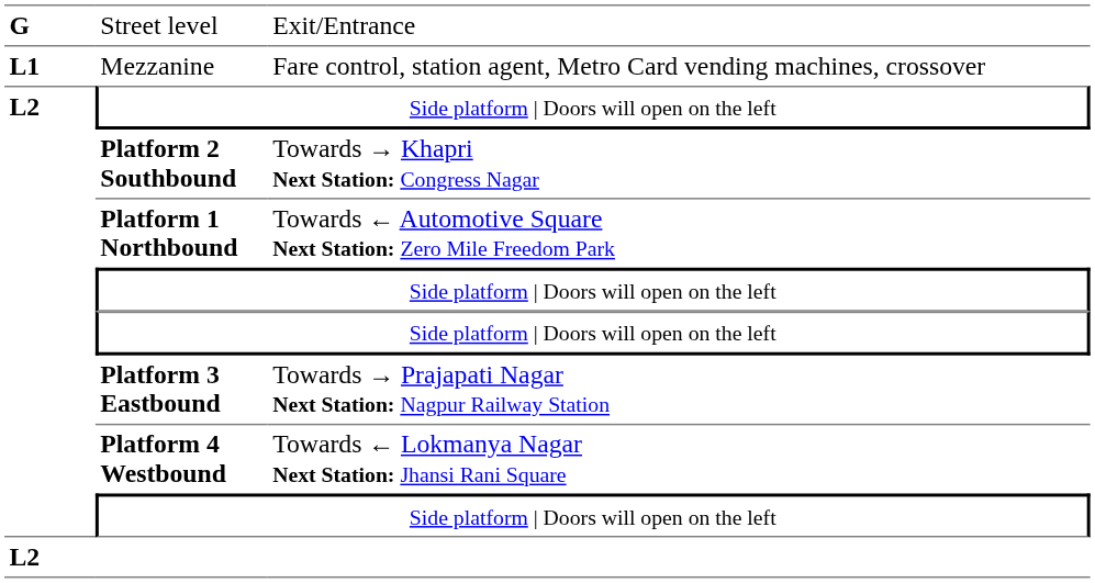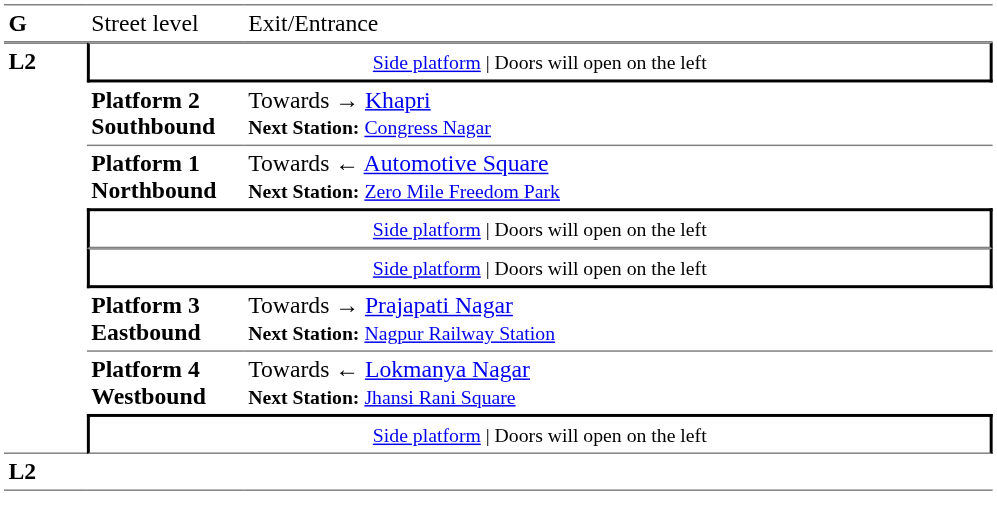- row: L1 | Mezzanine | Fare control, station agent, Metro Card vending machines, crossover
